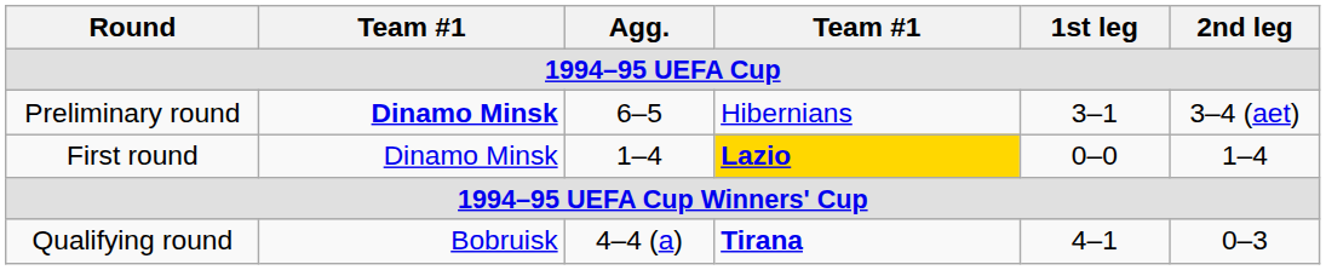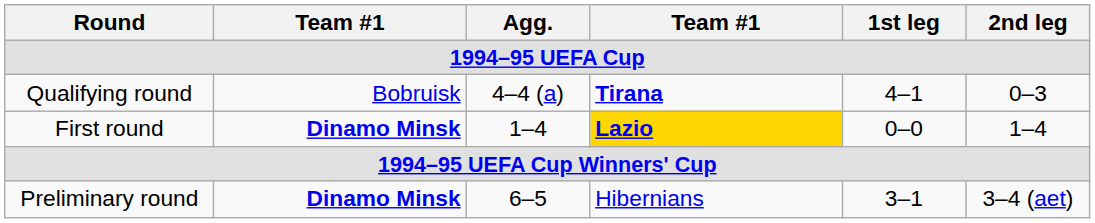rows swapped: Preliminary round <-> Qualifying round
First round | column 2: normal -> bold
